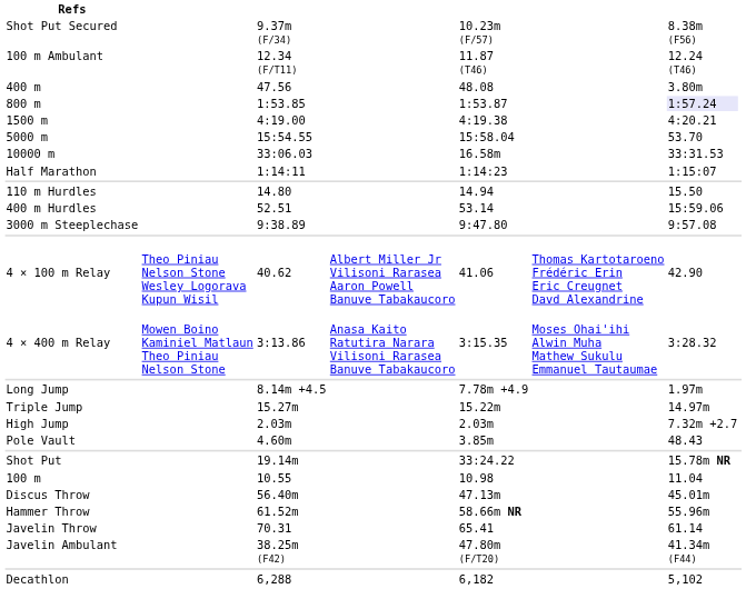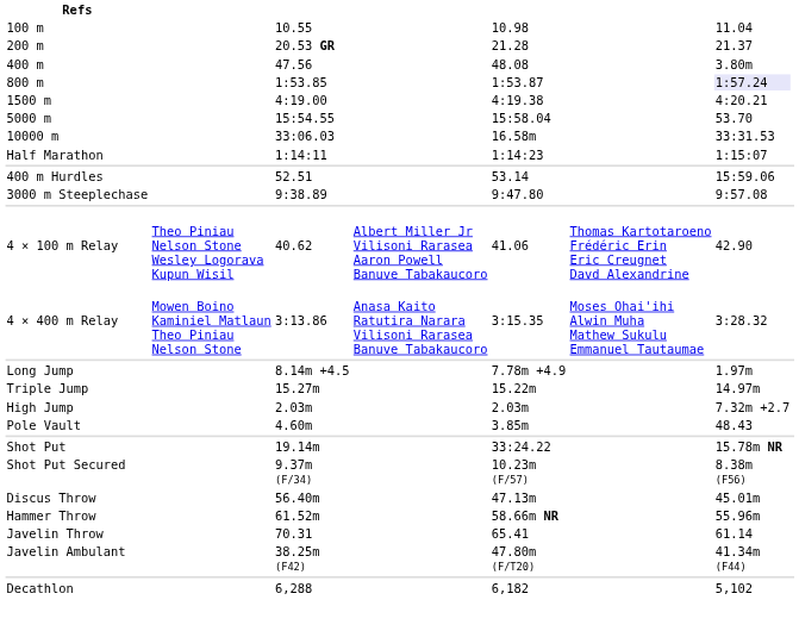rows swapped: 100 m <-> Shot Put Secured
- row: 100 m Ambulant | 12.34 (F/T11) | 11.87 (T46) | 12.24 (T46)
+ row: 200 m | 20.53 GR | 21.28 | 21.37
- row: 110 m Hurdles | 14.80 | 14.94 | 15.50
